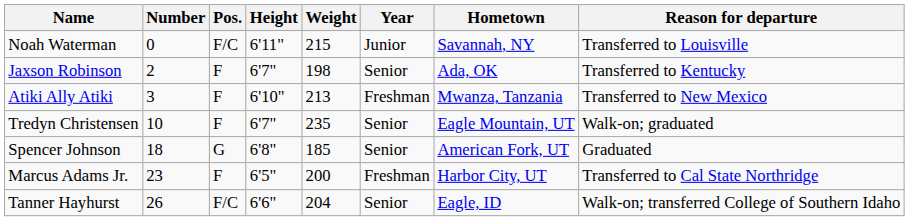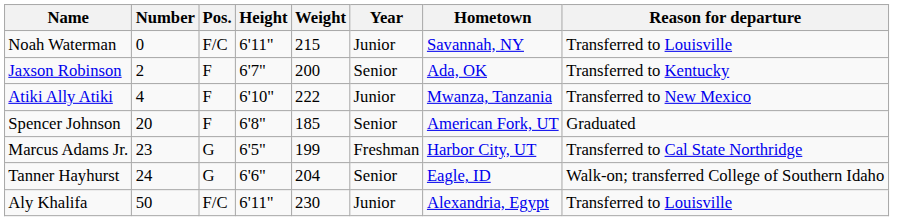Jaxson Robinson | Weight: 198 -> 200
Atiki Ally Atiki | Number: 3 -> 4
Atiki Ally Atiki | Weight: 213 -> 222
Atiki Ally Atiki | Year: Freshman -> Junior
- row: Tredyn Christensen | 10 | F | 6'7" | 235 | Senior | Eagle Mountain, UT | Walk-on; graduated
Spencer Johnson | Number: 18 -> 20
Spencer Johnson | Pos.: G -> F
Marcus Adams Jr. | Pos.: F -> G
Marcus Adams Jr. | Weight: 200 -> 199
Tanner Hayhurst | Number: 26 -> 24
Tanner Hayhurst | Pos.: F/C -> G
+ row: Aly Khalifa | 50 | F/C | 6'11" | 230 | Junior | Alexandria, Egypt | Transferred to Louisville
